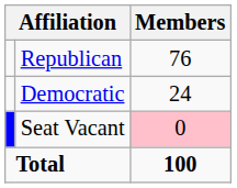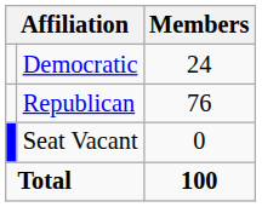rows swapped: Republican <-> Democratic
Seat Vacant | Members: pink background -> no background
